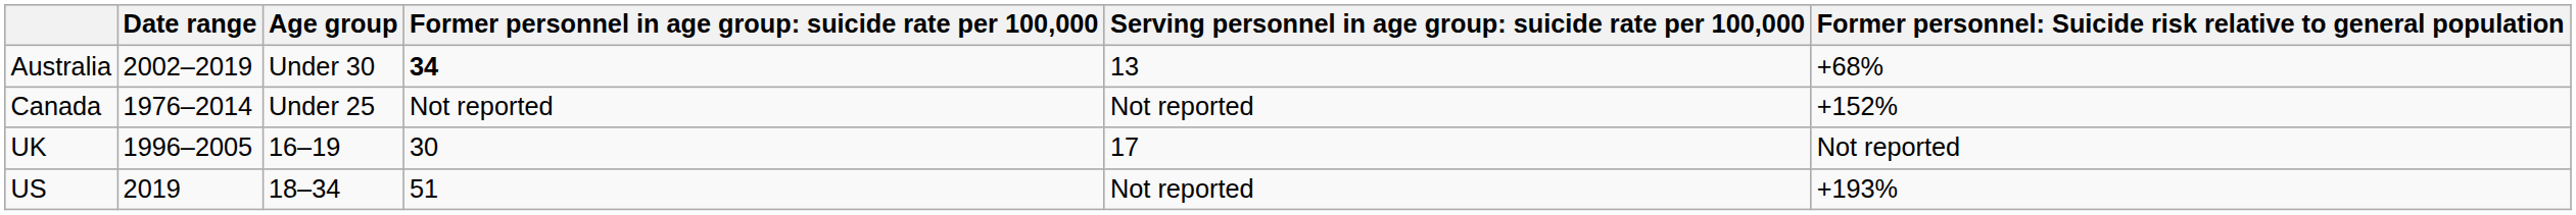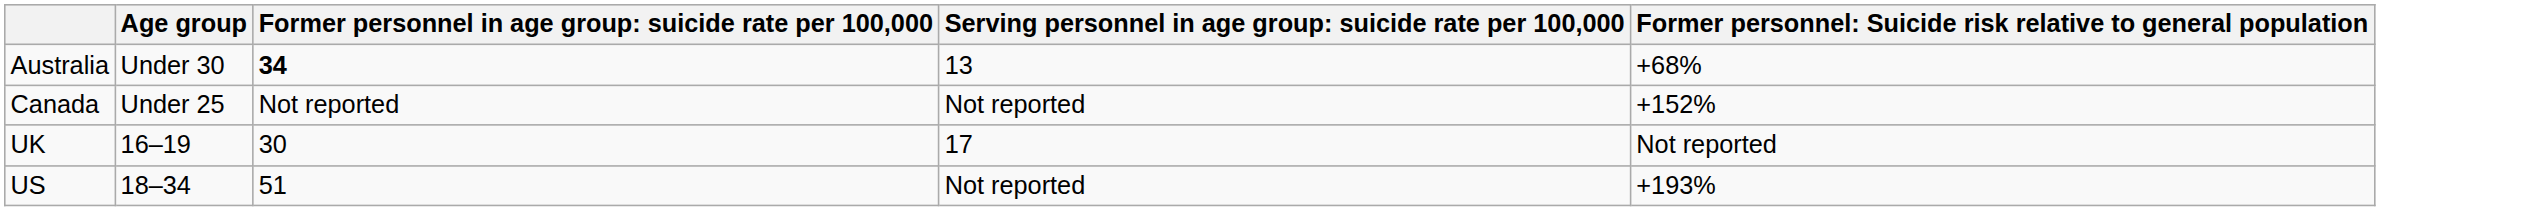- column: Date range | 2002–2019 | 1976–2014 | 1996–2005 | 2019
